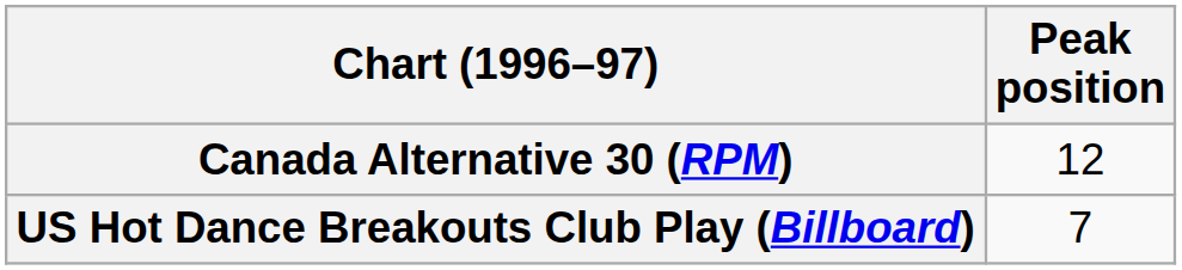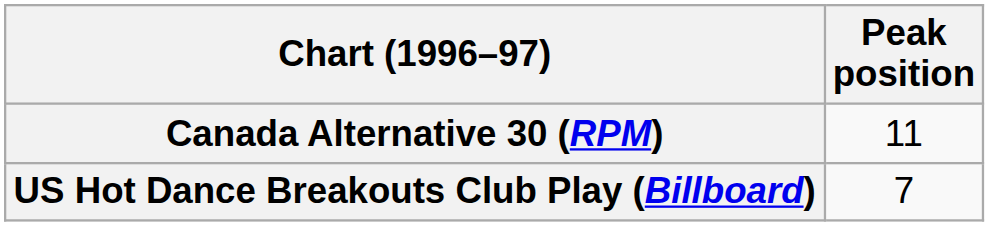Canada Alternative 30 (RPM) | Peak position: 12 -> 11
